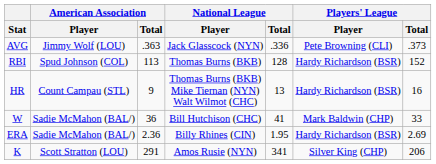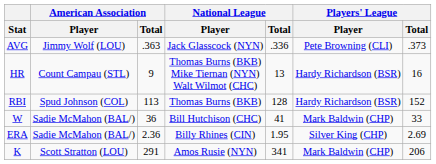rows swapped: HR <-> RBI
ERA | Players' League / Player: Hardy Richardson (BSR) -> Silver King (CHP)
K | Players' League / Player: Silver King (CHP) -> Mark Baldwin (CHP)
